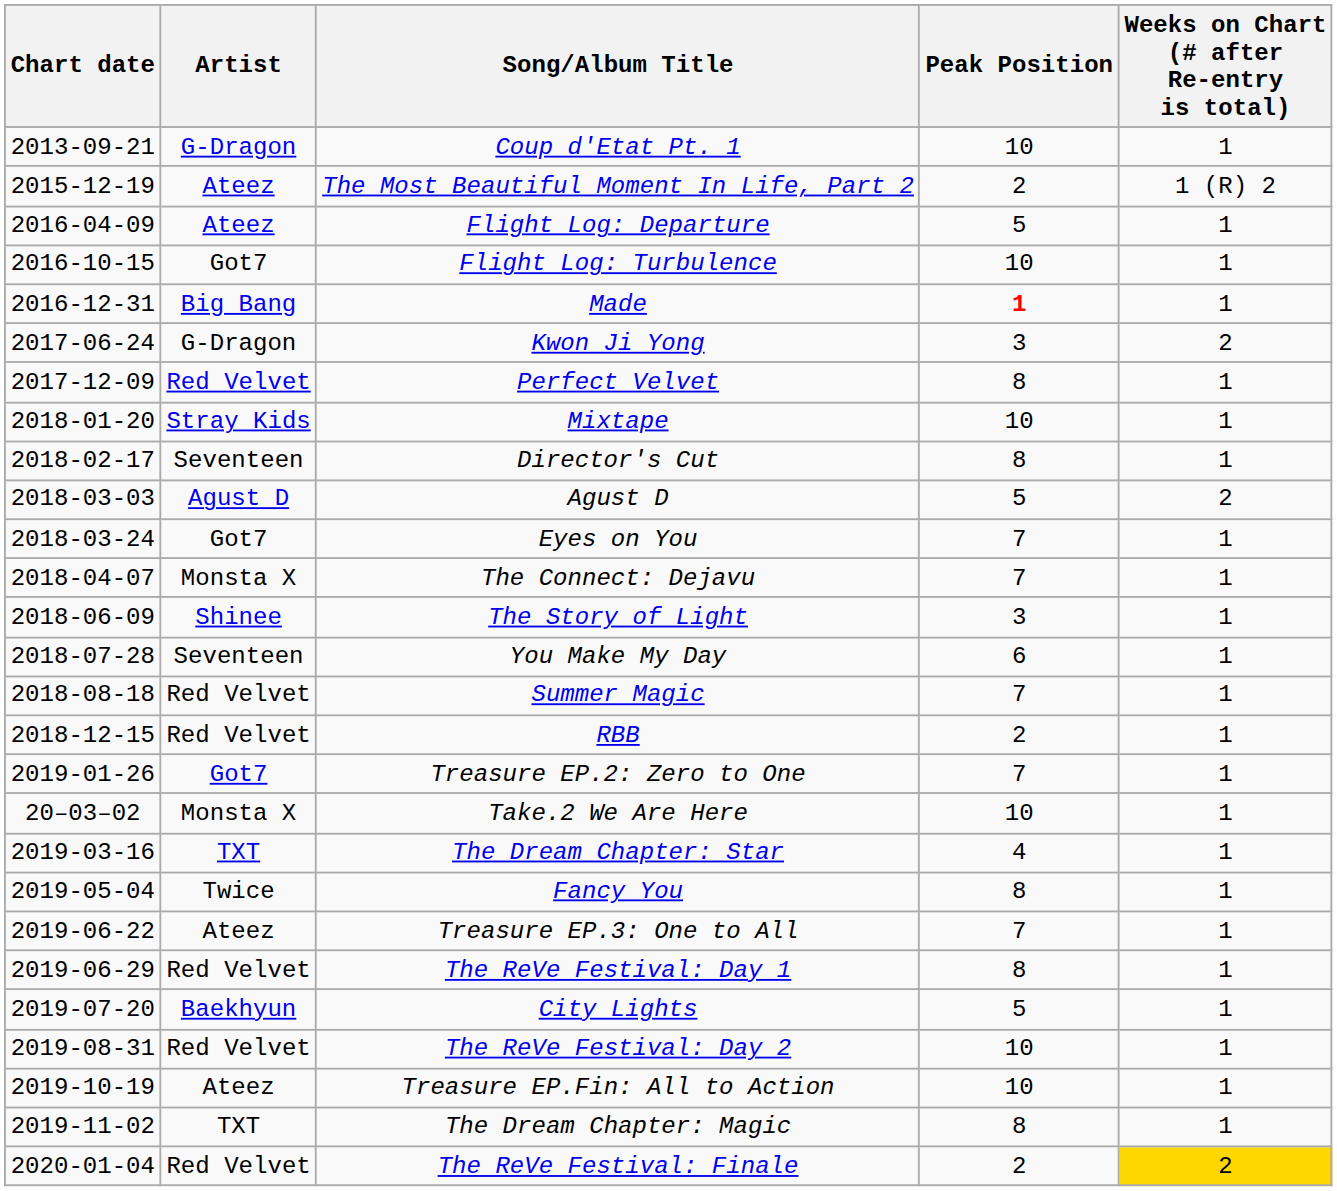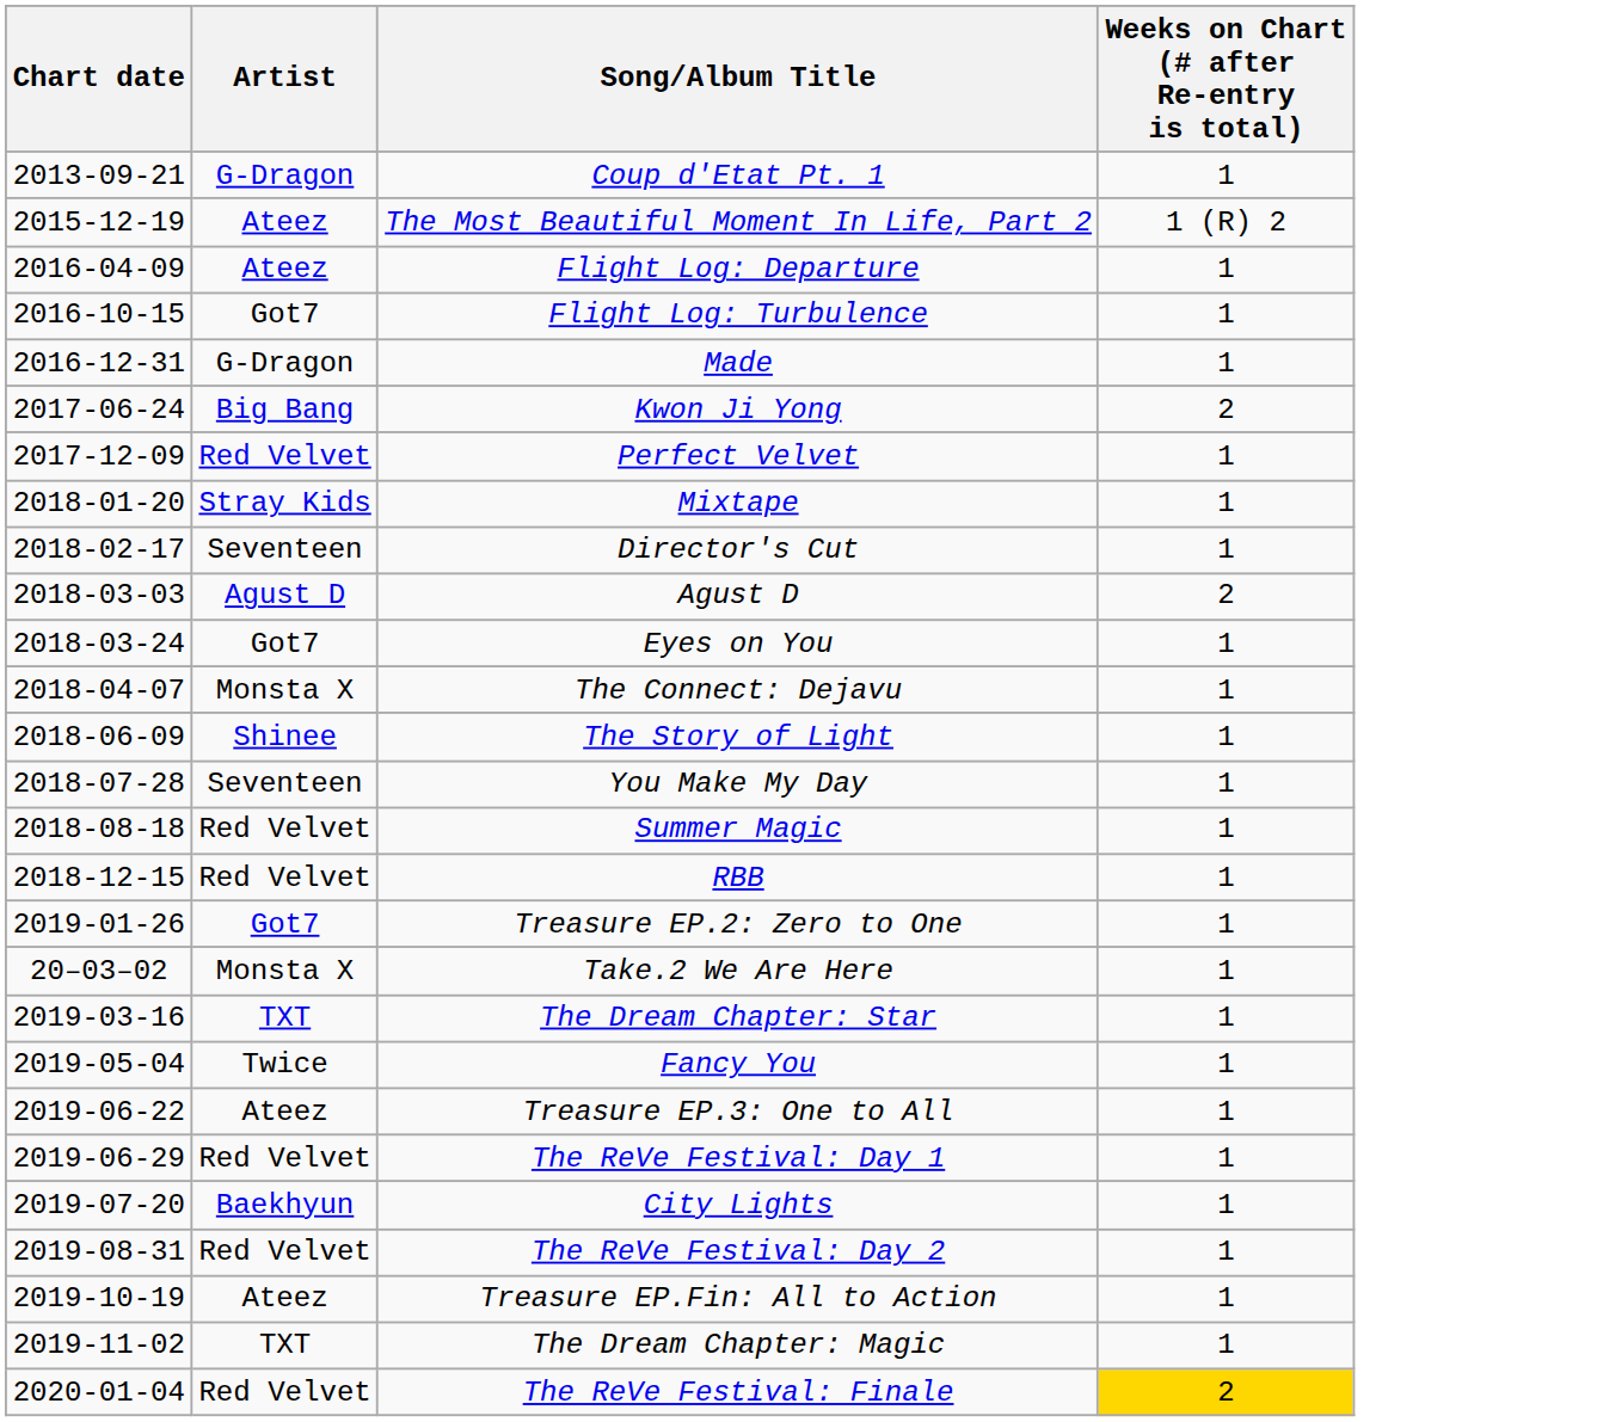- column: Peak Position | 10 | 2 | 5 | 10 | 1 | 3 | 8 | 10 | 8 | 5 | 7 | 7 | 3 | 6 | 7 | 2 | 7 | 10 | 4 | 8 | 7 | 8 | 5 | 10 | 10 | 8 | 2
Made | Artist: Big Bang -> G-Dragon
Kwon Ji Yong | Artist: G-Dragon -> Big Bang
